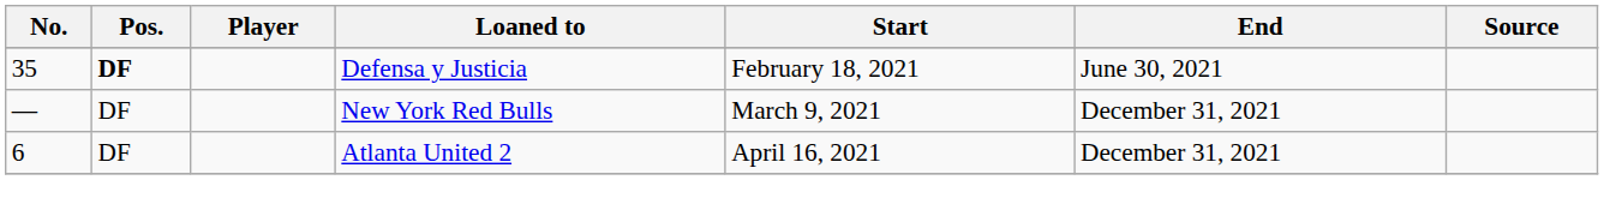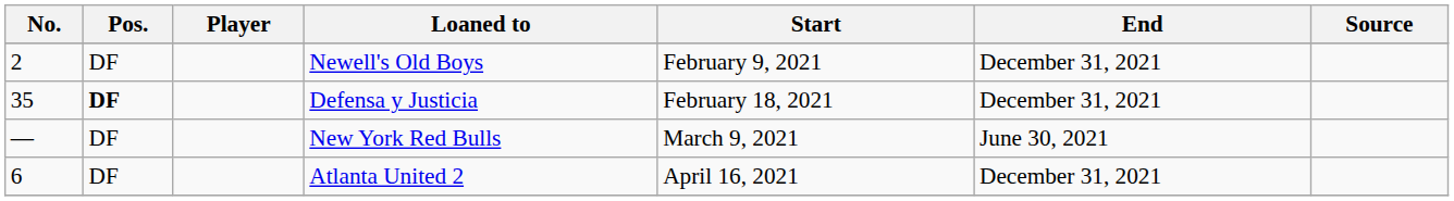+ row: 2 | DF | Newell's Old Boys | February 9, 2021 | December 31, 2021
Defensa y Justicia | End: June 30, 2021 -> December 31, 2021
New York Red Bulls | End: December 31, 2021 -> June 30, 2021
